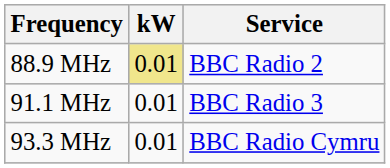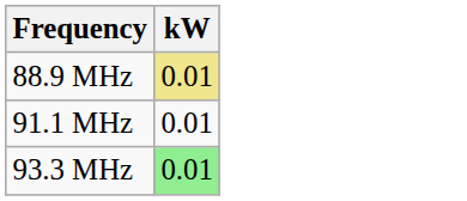- column: Service | BBC Radio 2 | BBC Radio 3 | BBC Radio Cymru
93.3 MHz | kW: no background -> lightgreen background
